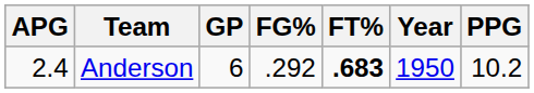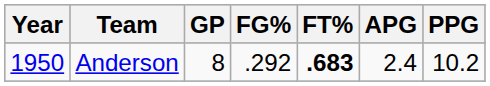columns swapped: Year <-> APG
Anderson | GP: 6 -> 8
